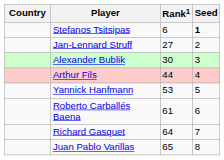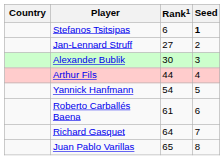Yannick Hanfmann | Rank1: 53 -> 54
